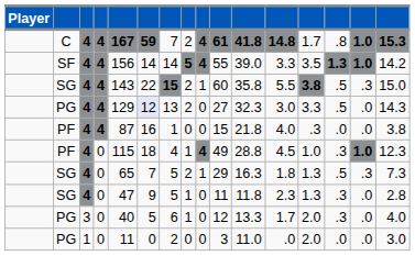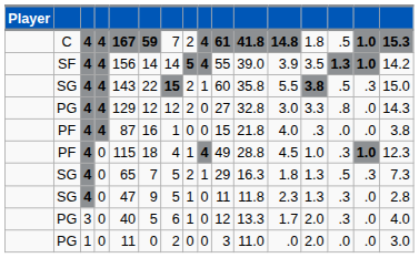C | column 13: 1.7 -> 1.8
C | column 14: .8 -> .5
SF | column 12: 3.3 -> 3.9
PG / 4 | column 6: lavender background -> no background
PG / 4 | column 7: 13 -> 12
PG / 4 | column 11: 32.3 -> 32.8
PG / 4 | column 14: .5 -> .8
